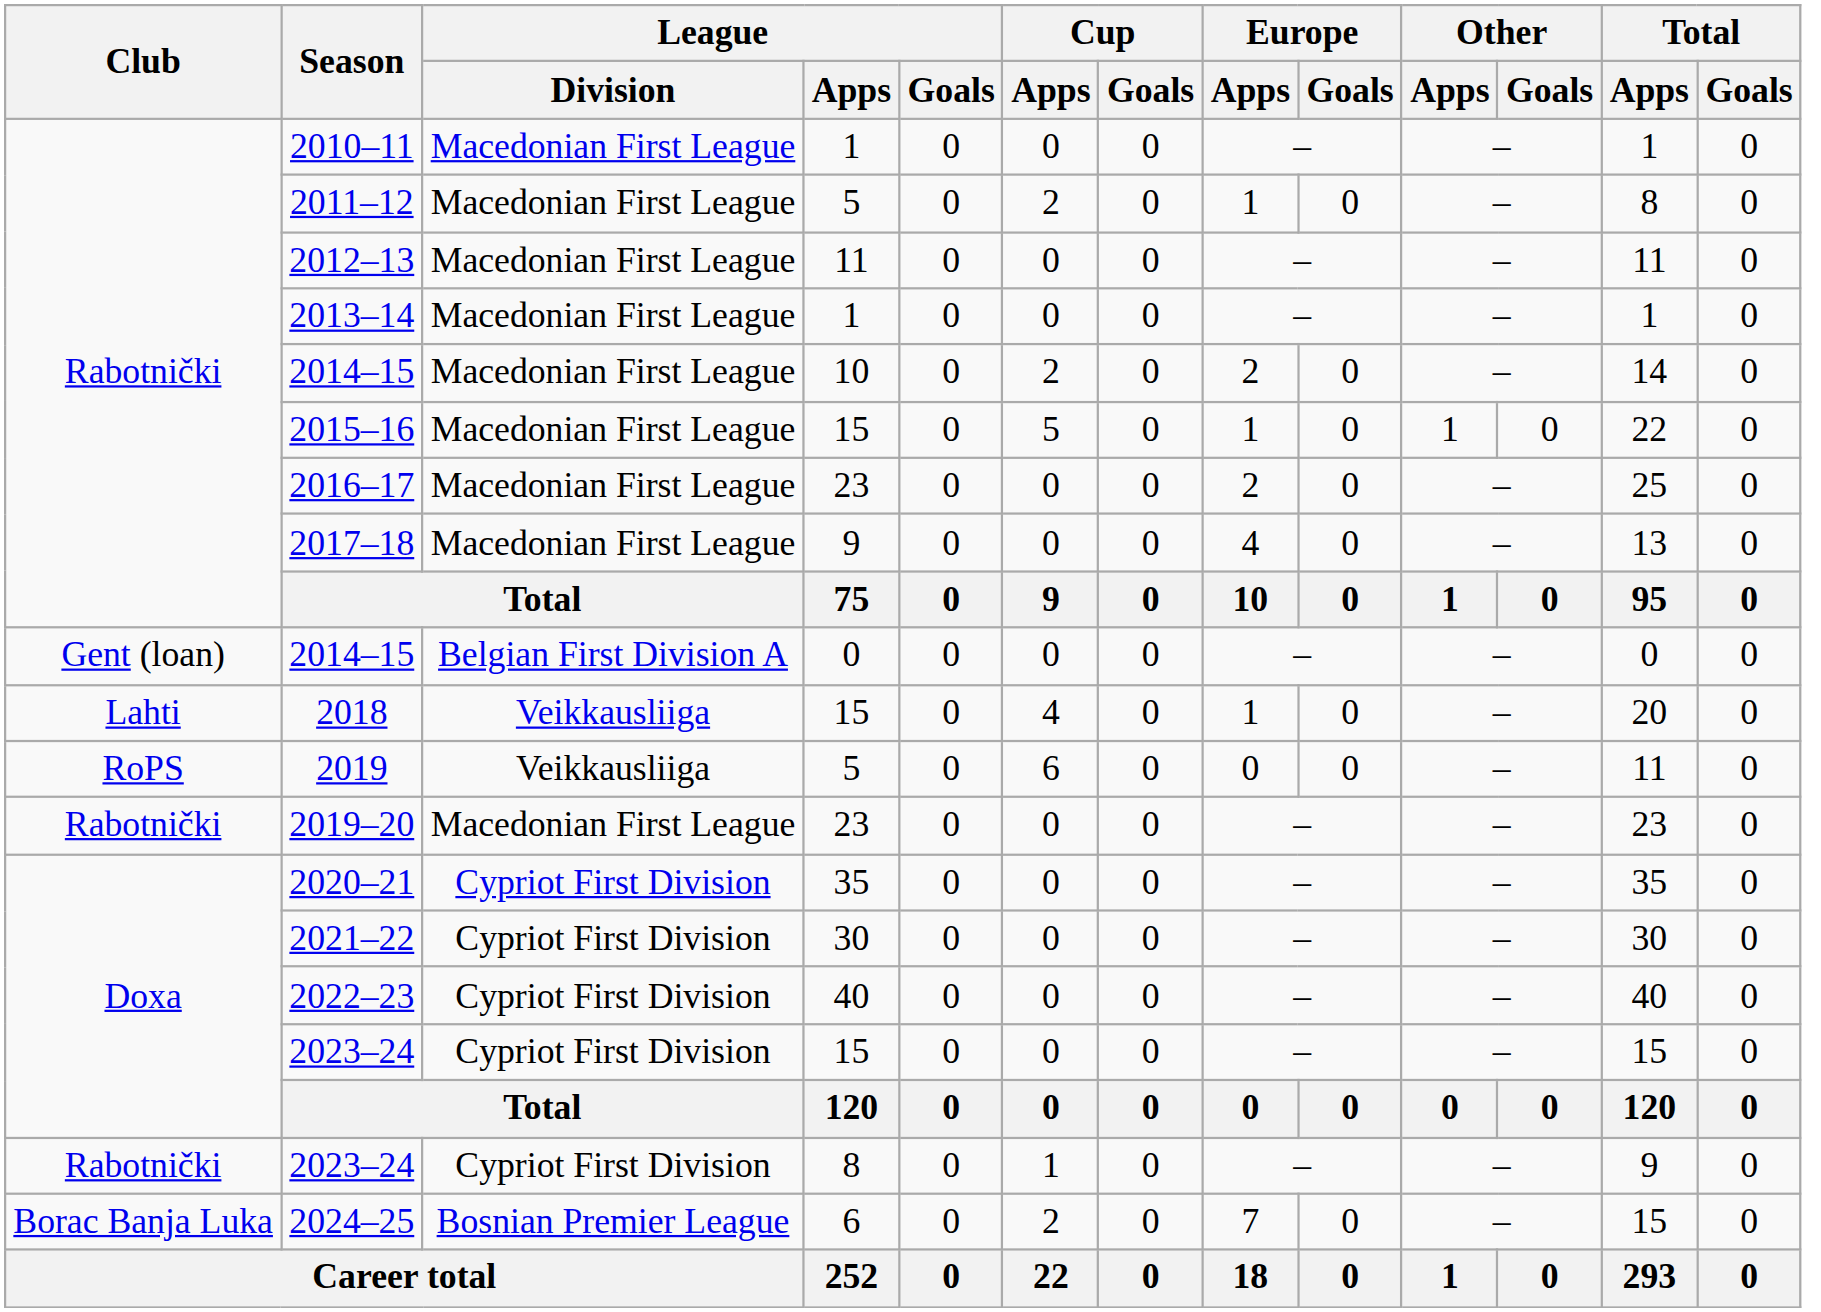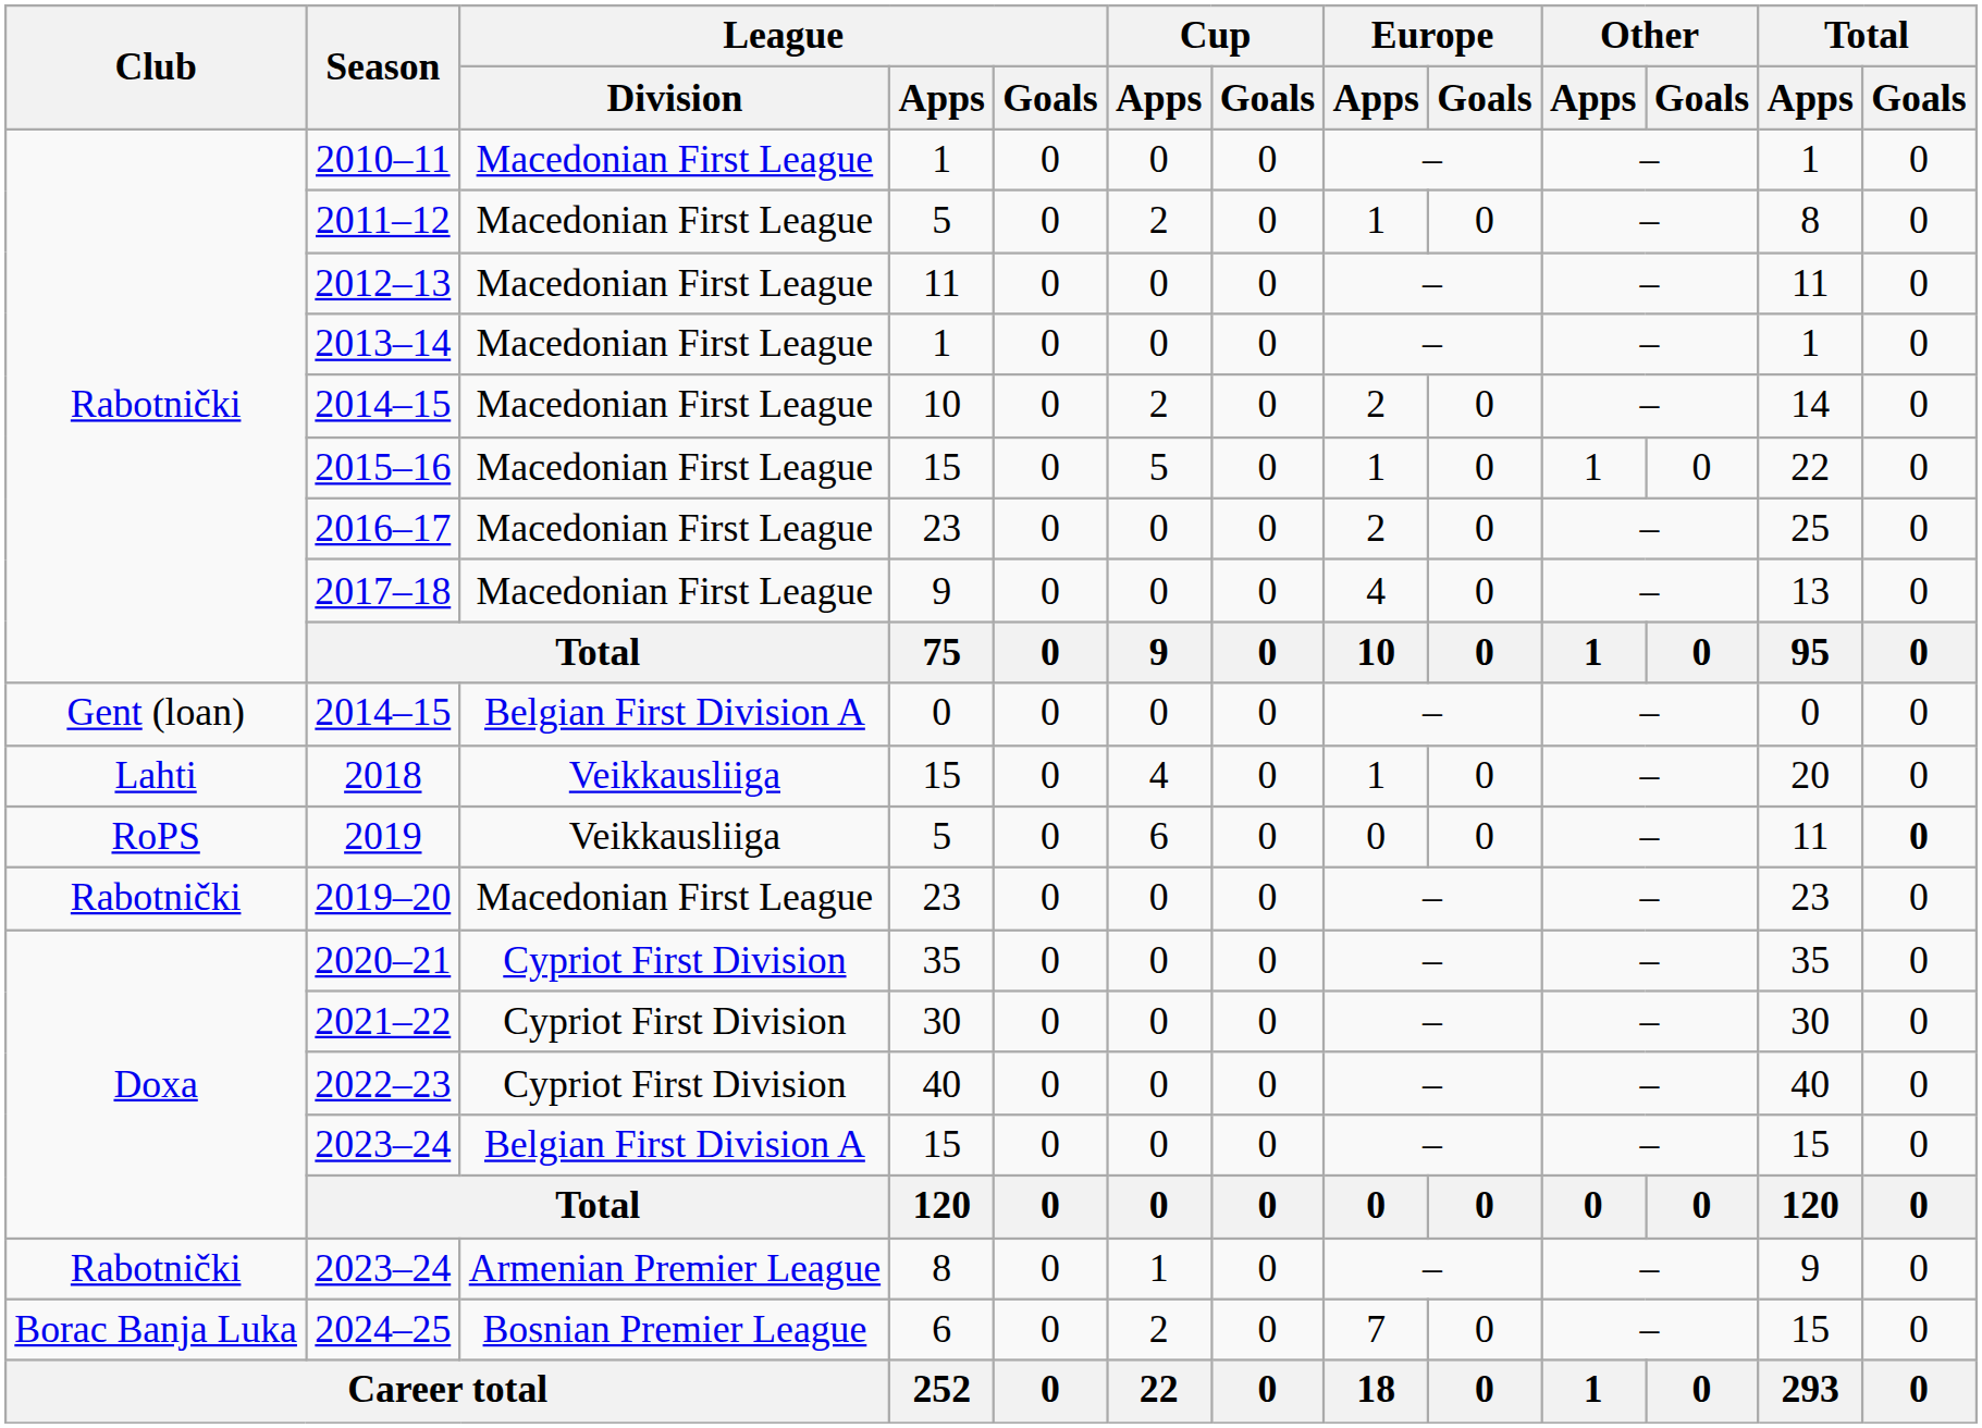2019 | Total / Goals: normal -> bold
2023–24 / 15 | League / Division: Cypriot First Division -> Belgian First Division A
2023–24 / 8 | League / Division: Cypriot First Division -> Armenian Premier League
